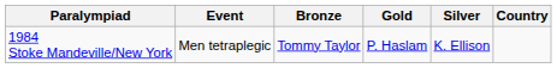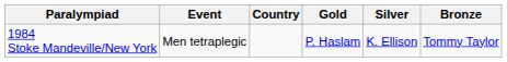columns swapped: Country <-> Bronze
